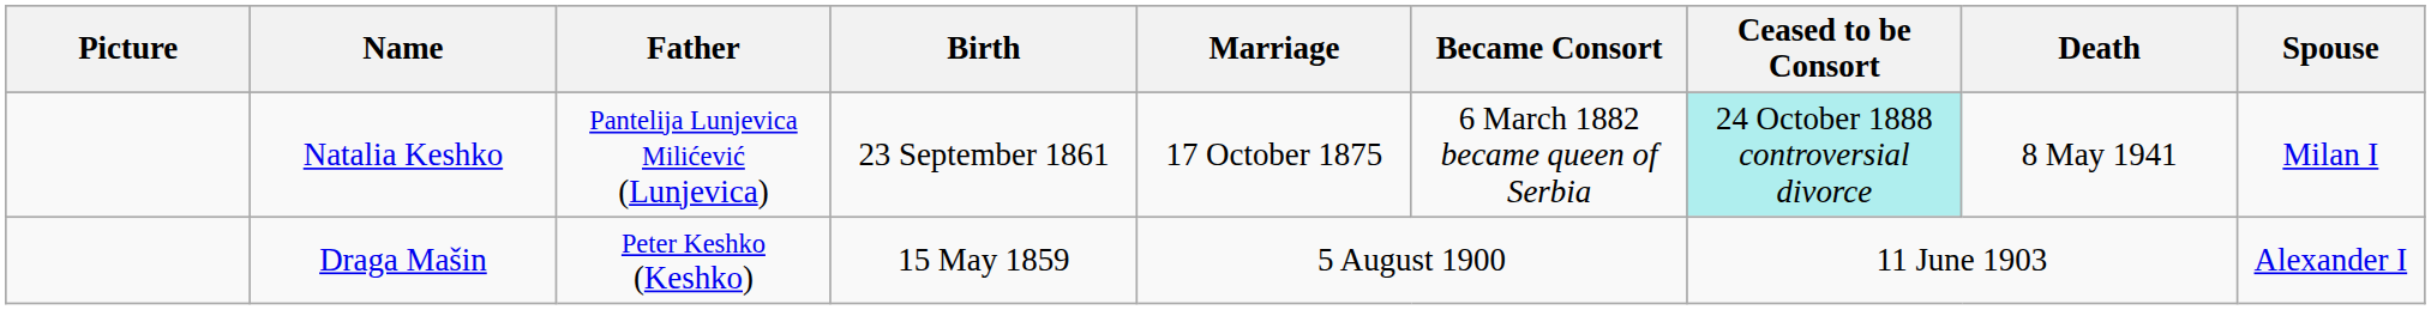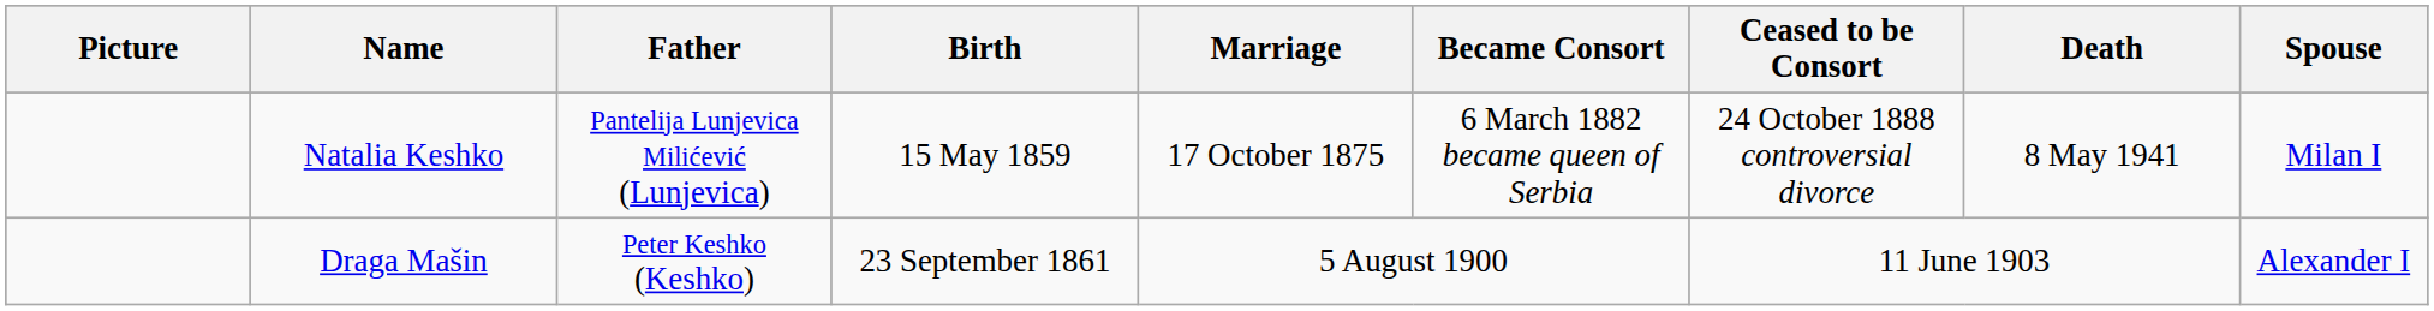Natalia Keshko | Birth: 23 September 1861 -> 15 May 1859
Natalia Keshko | Ceased to be Consort: paleturquoise background -> no background
Draga Mašin | Birth: 15 May 1859 -> 23 September 1861
